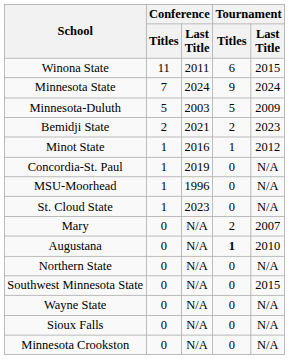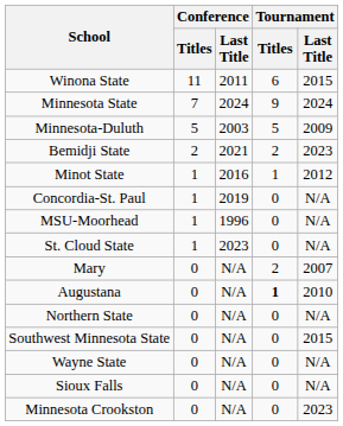Minnesota Crookston | Tournament / Last Title: N/A -> 2023
